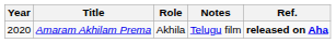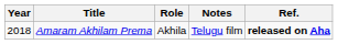Amaram Akhilam Prema | Year: 2020 -> 2018
